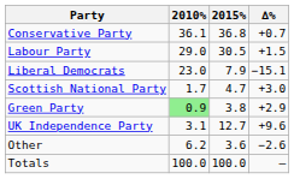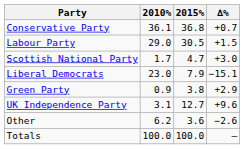rows swapped: Scottish National Party <-> Liberal Democrats
Green Party | 2010%: lightgreen background -> no background
